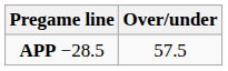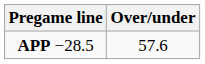APP −28.5 | Over/under: 57.5 -> 57.6
